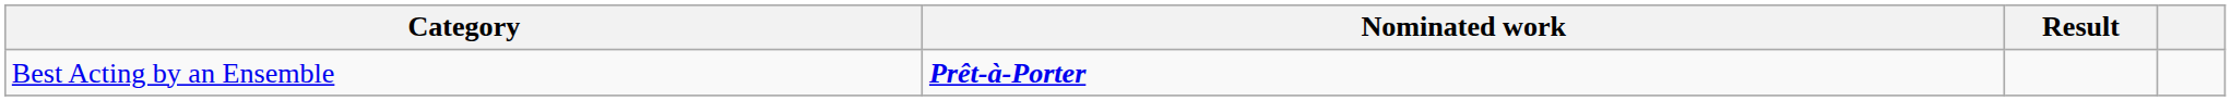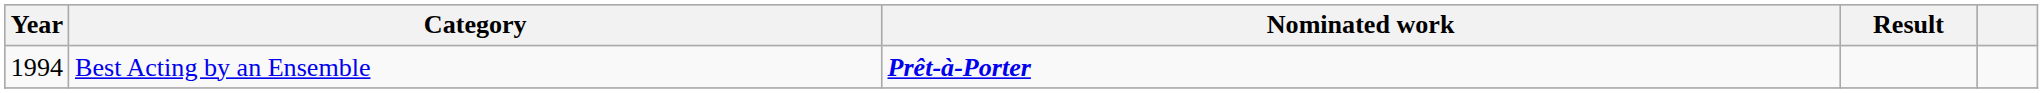+ column: Year | 1994
